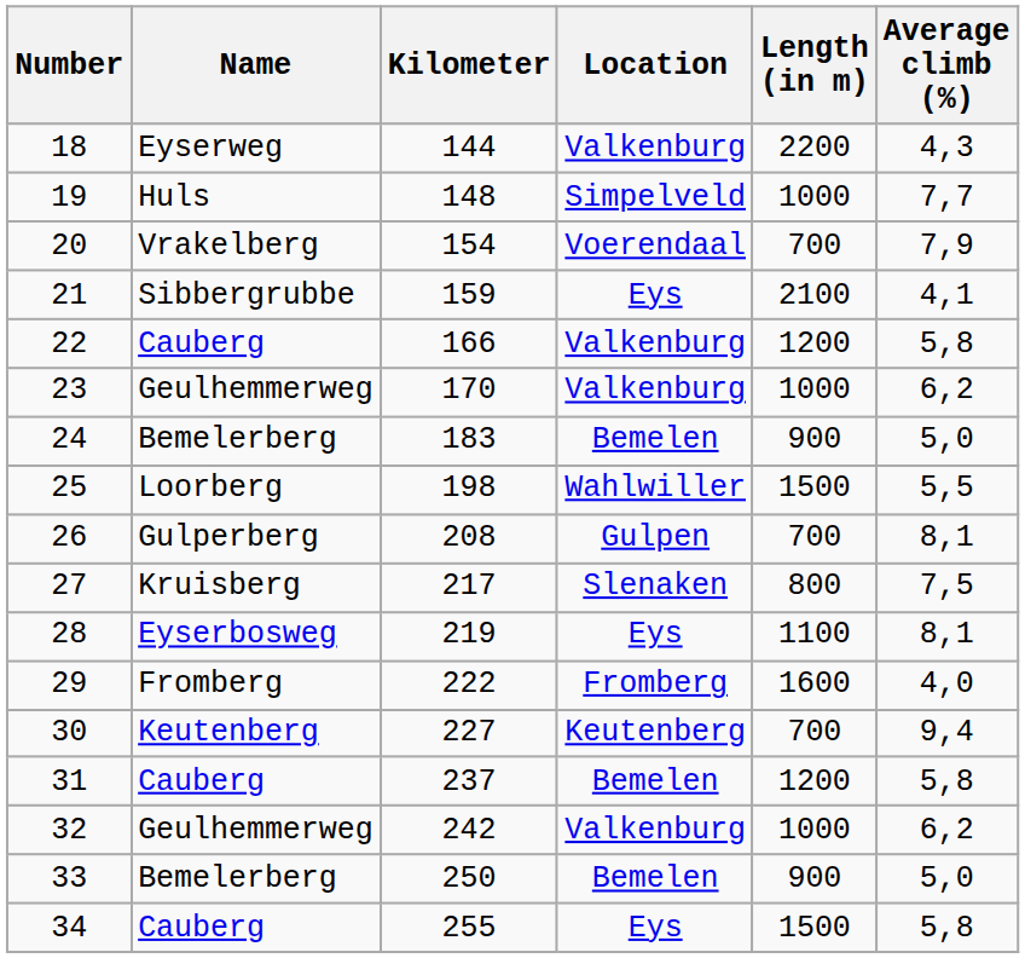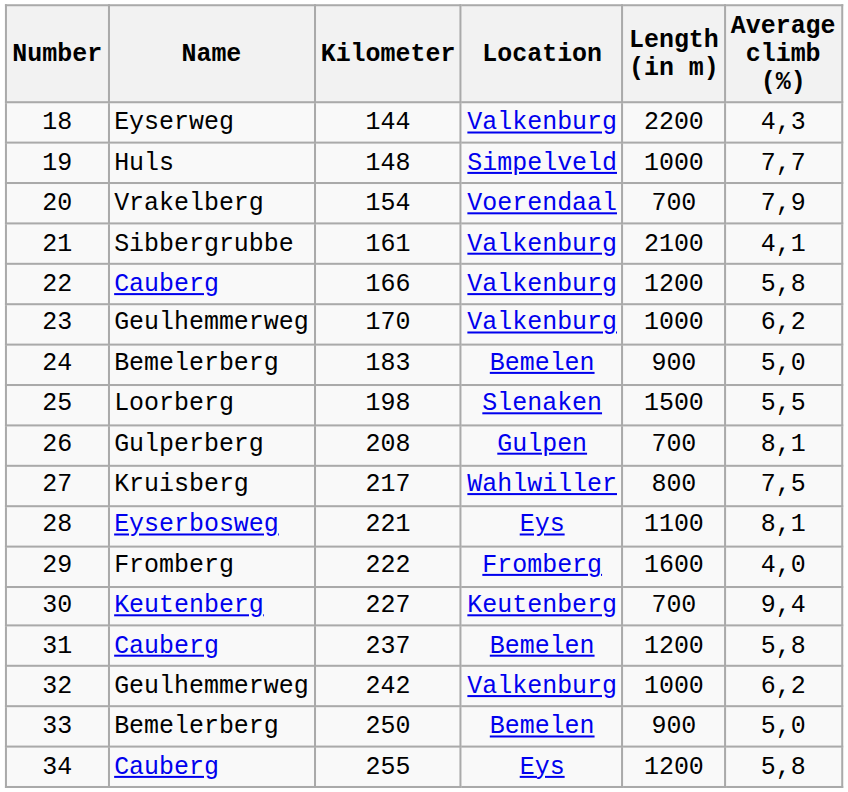21 | Kilometer: 159 -> 161
21 | Location: Eys -> Valkenburg
25 | Location: Wahlwiller -> Slenaken
27 | Location: Slenaken -> Wahlwiller
28 | Kilometer: 219 -> 221
34 | Length (in m): 1500 -> 1200
